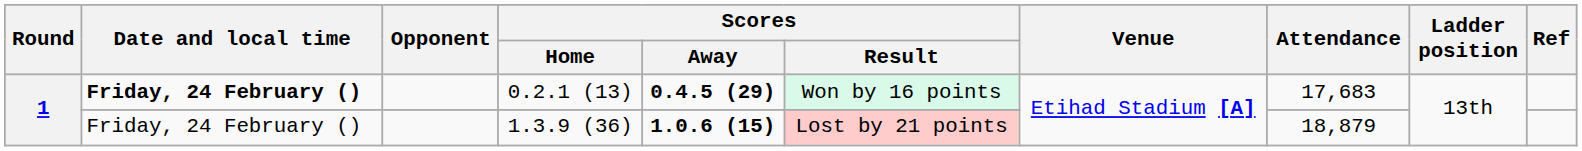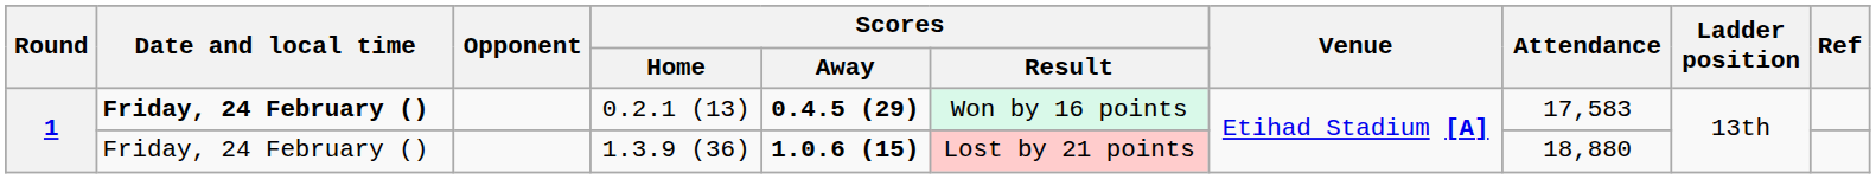0.2.1 (13) | Attendance: 17,683 -> 17,583
1.3.9 (36) | Attendance: 18,879 -> 18,880
